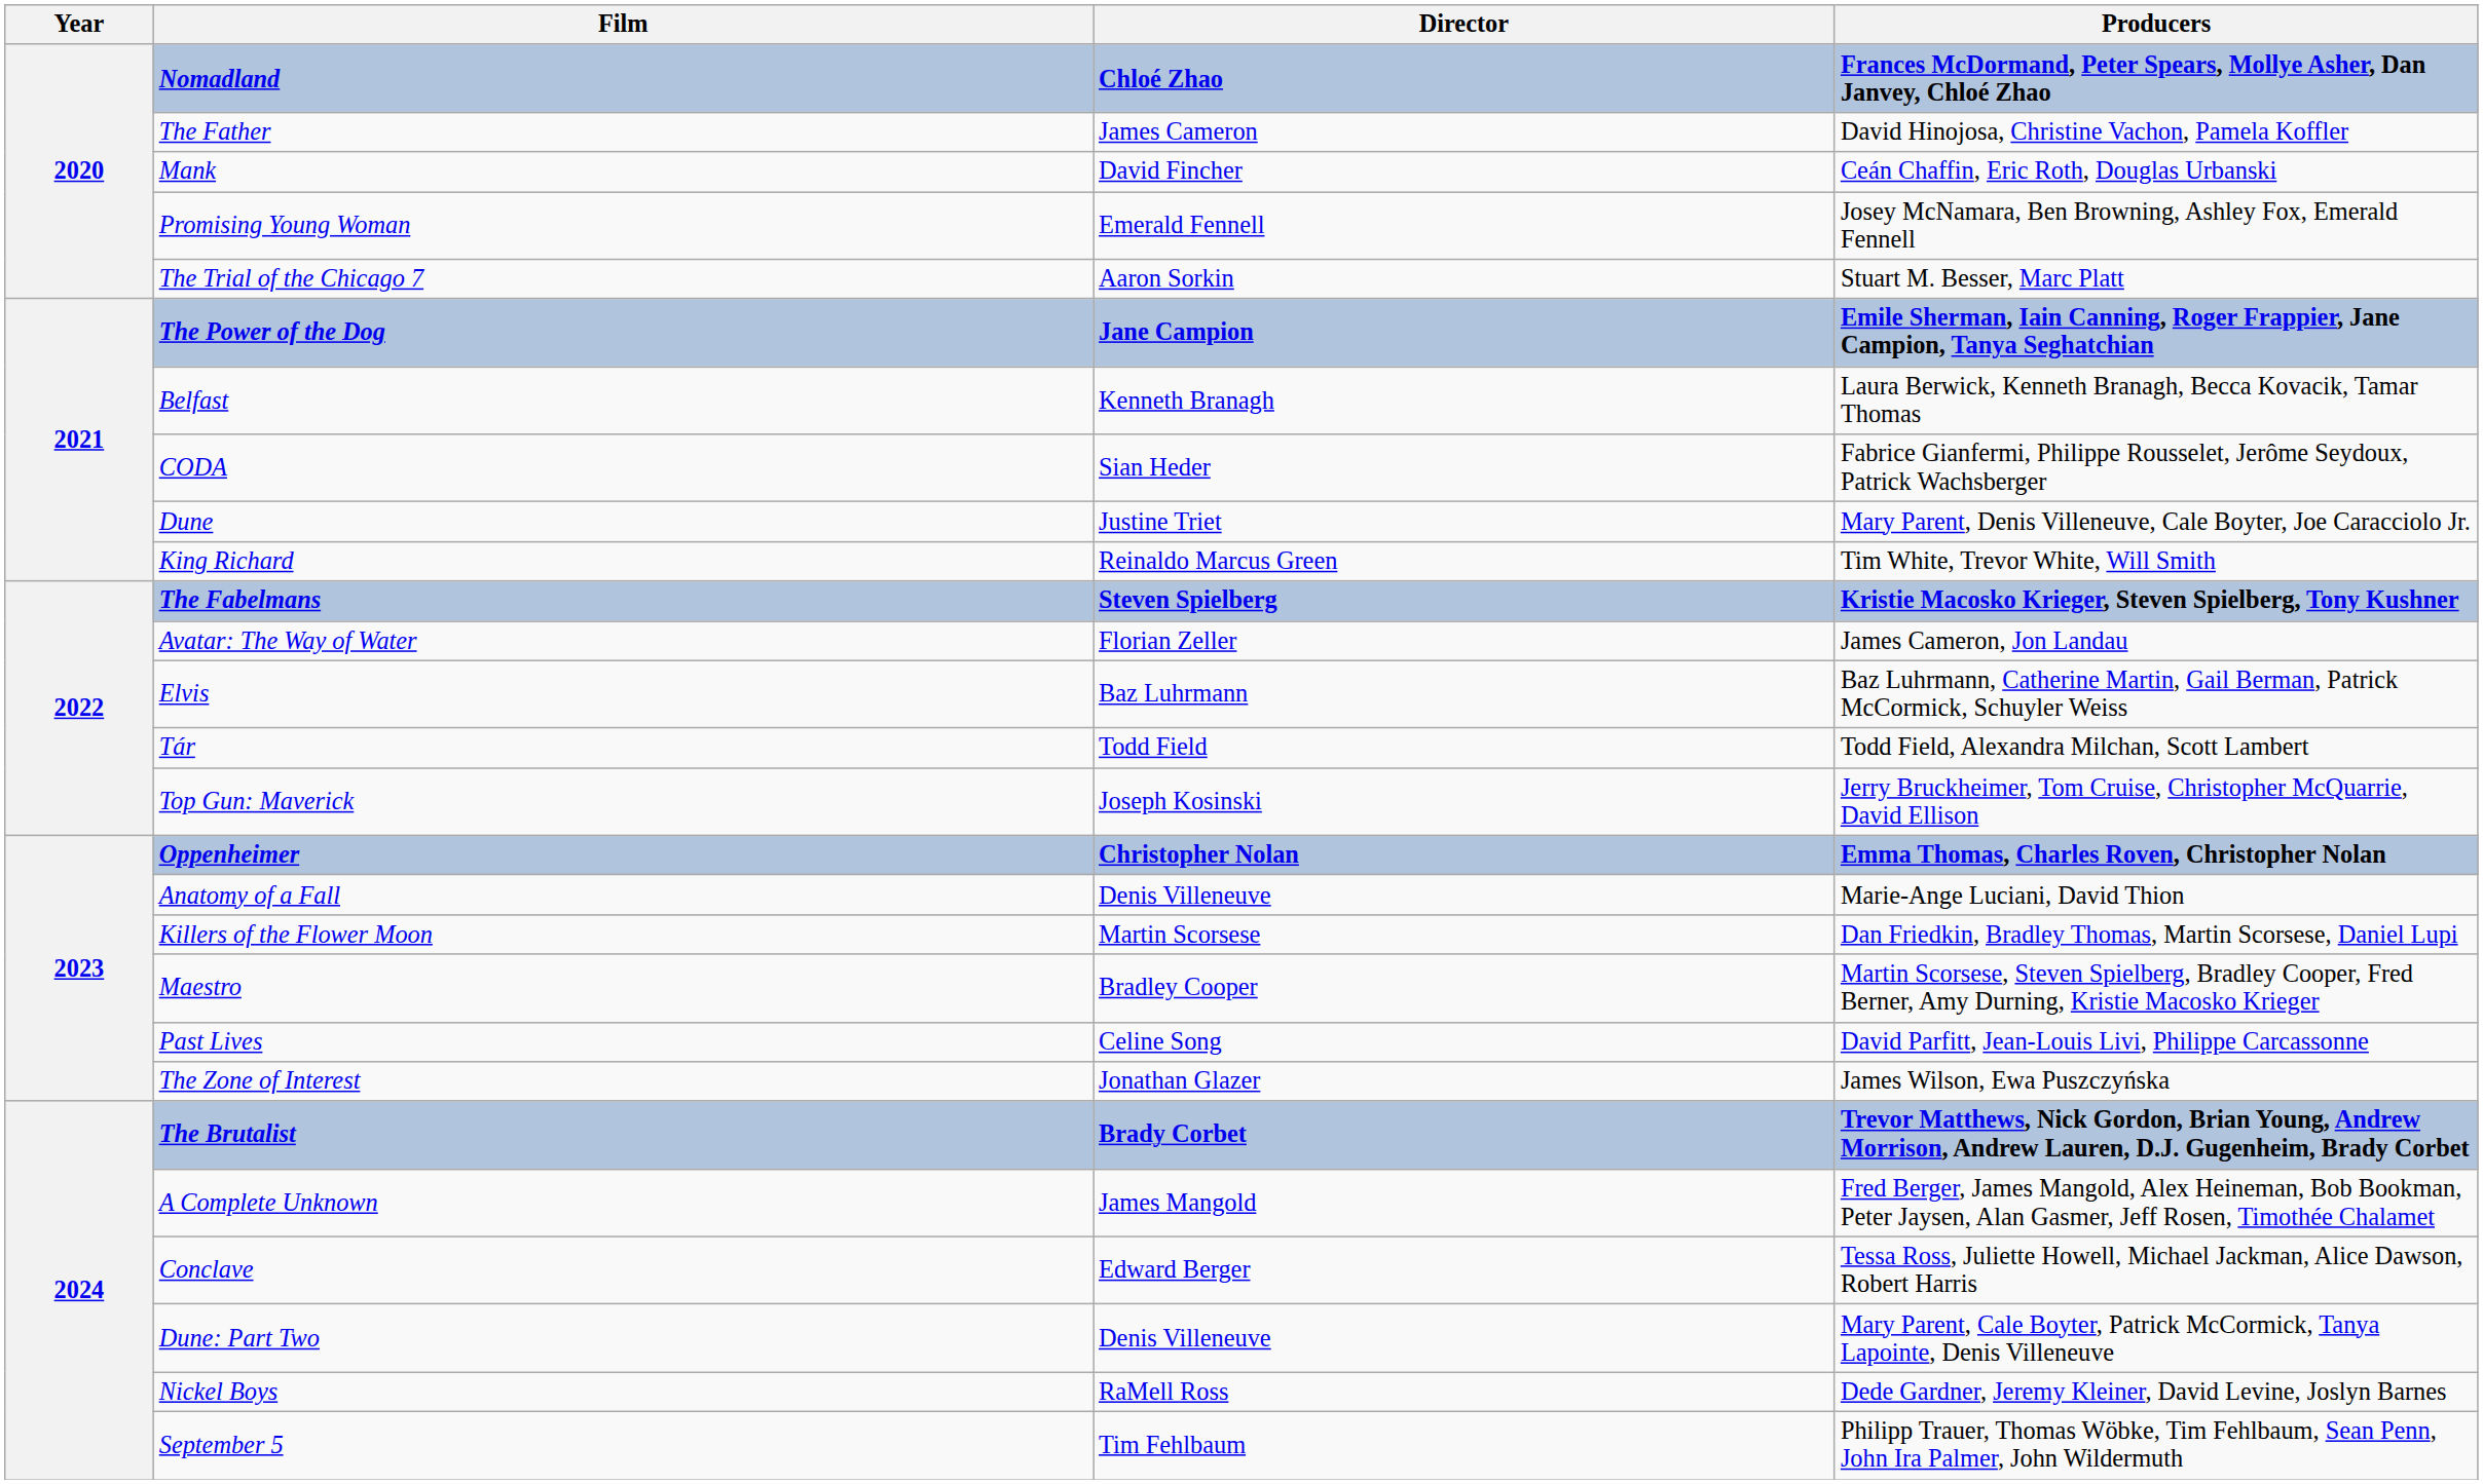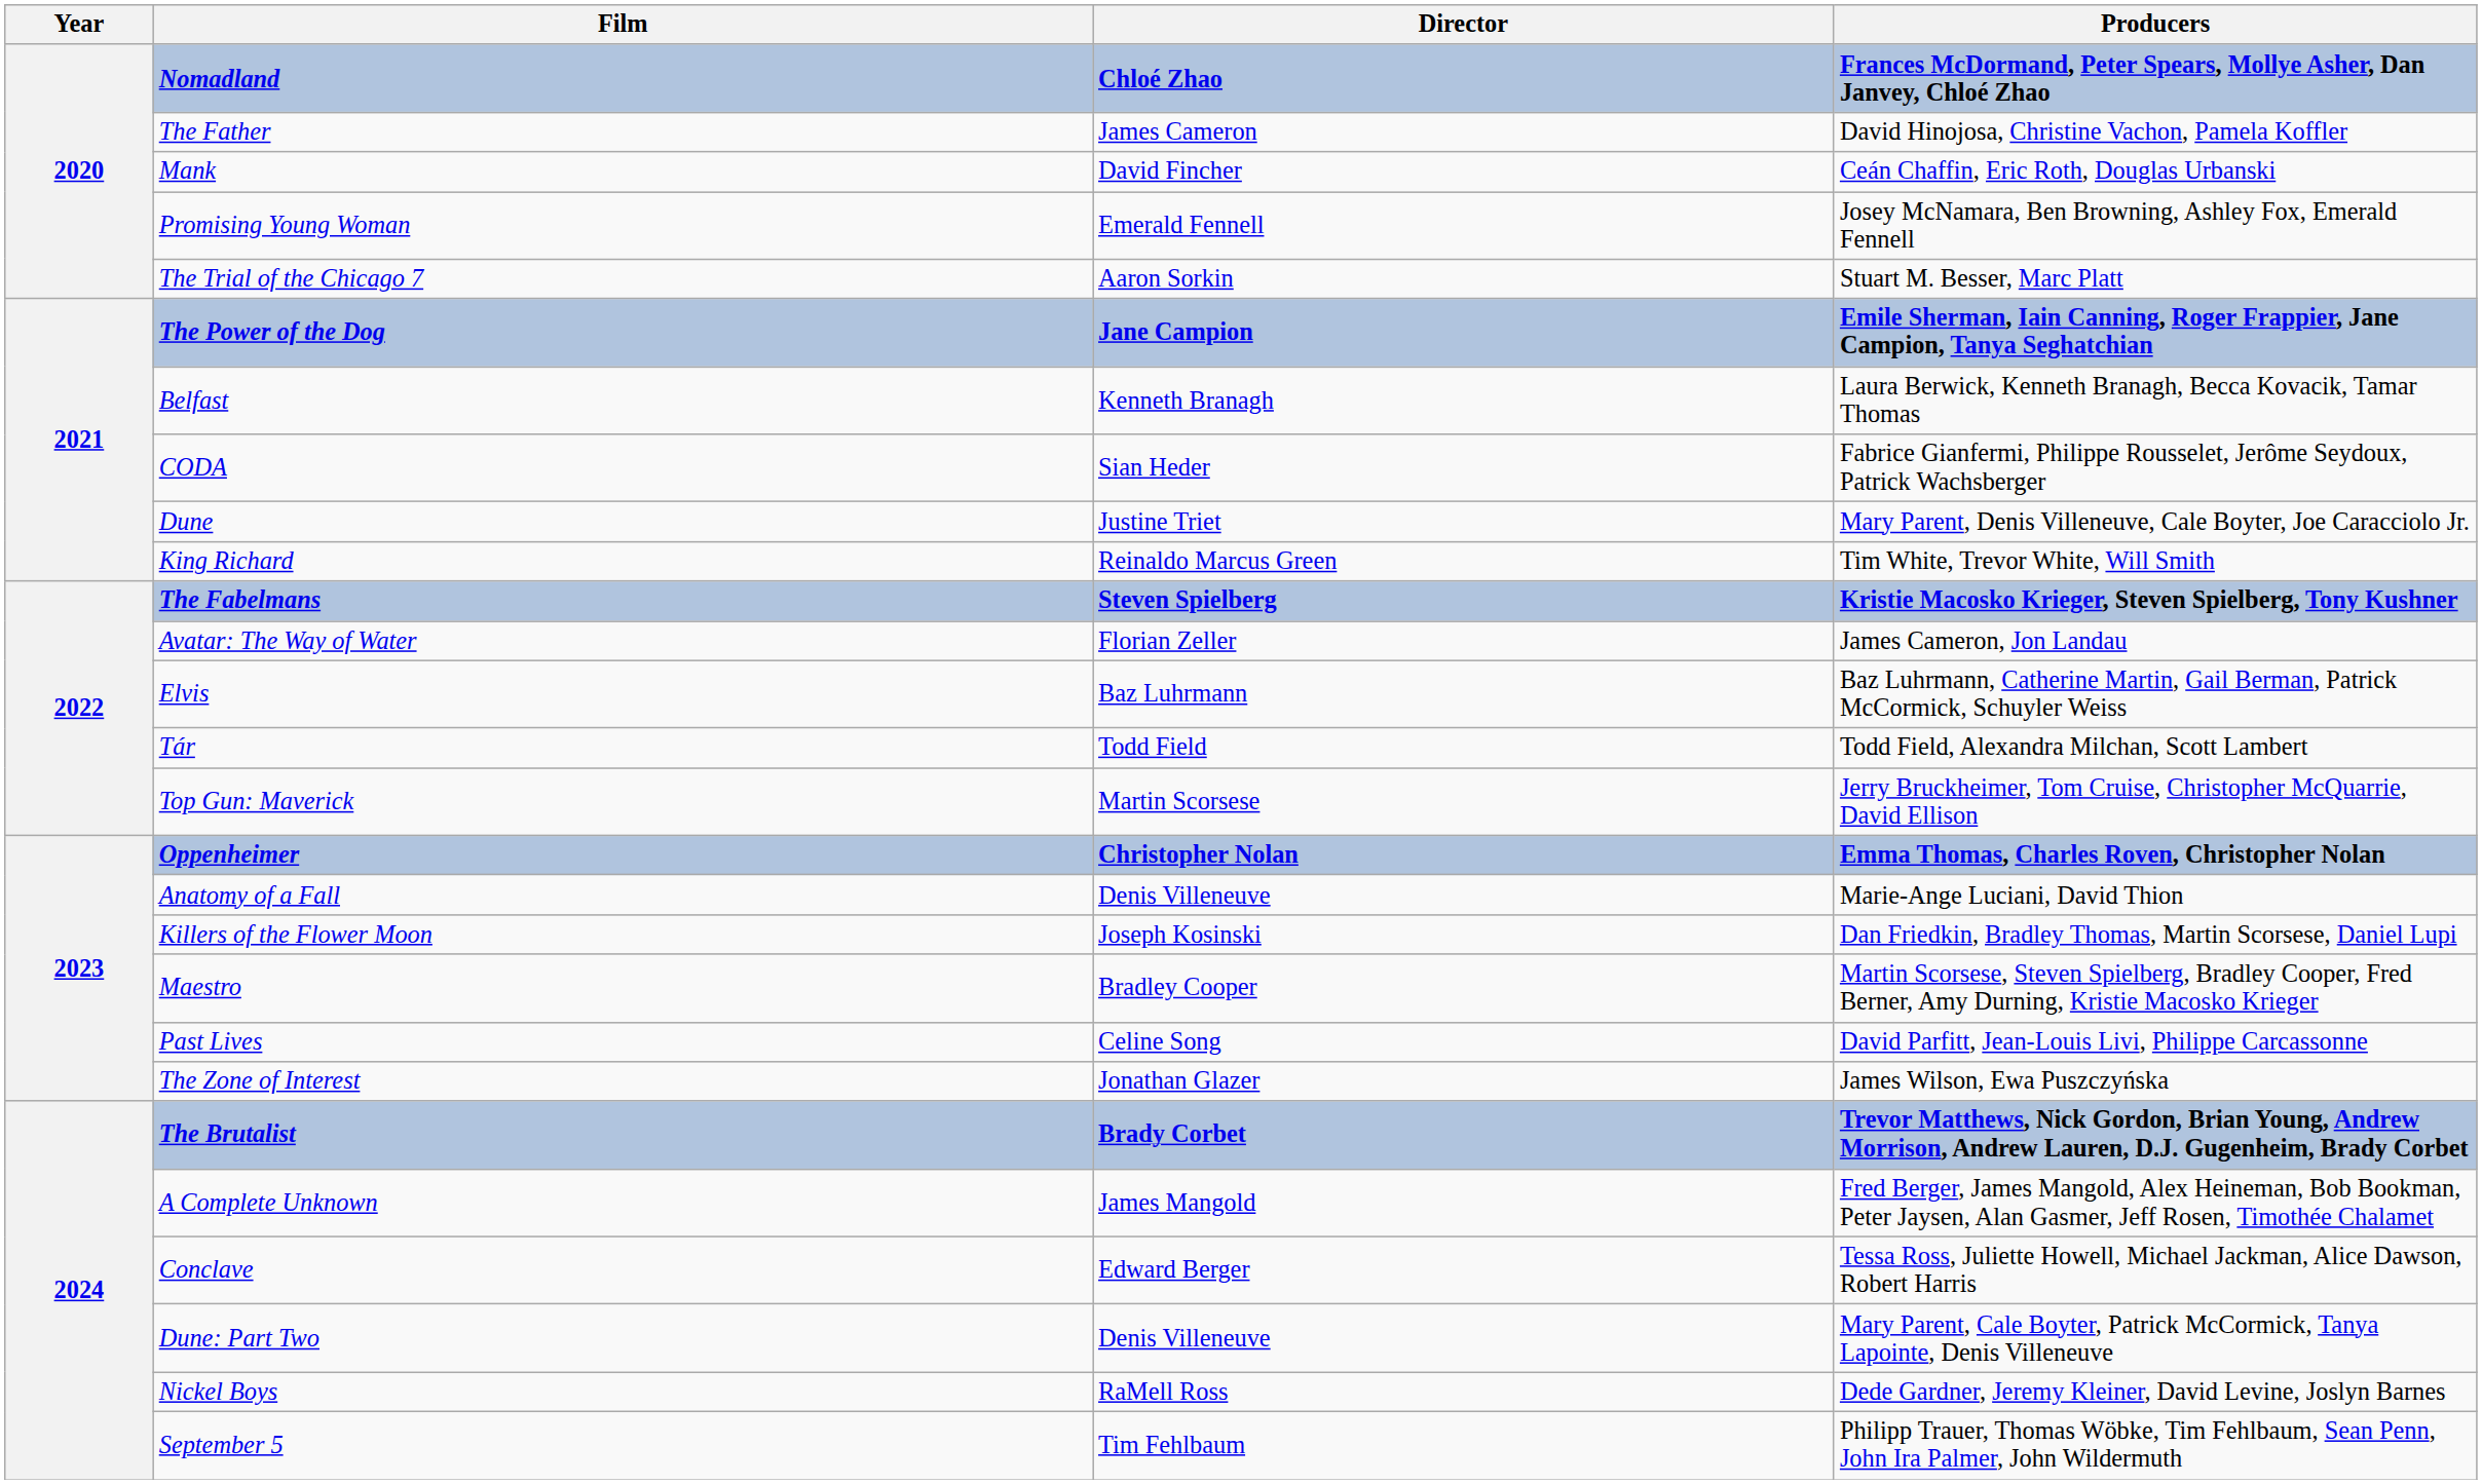Top Gun: Maverick | Director: Joseph Kosinski -> Martin Scorsese
Killers of the Flower Moon | Director: Martin Scorsese -> Joseph Kosinski
